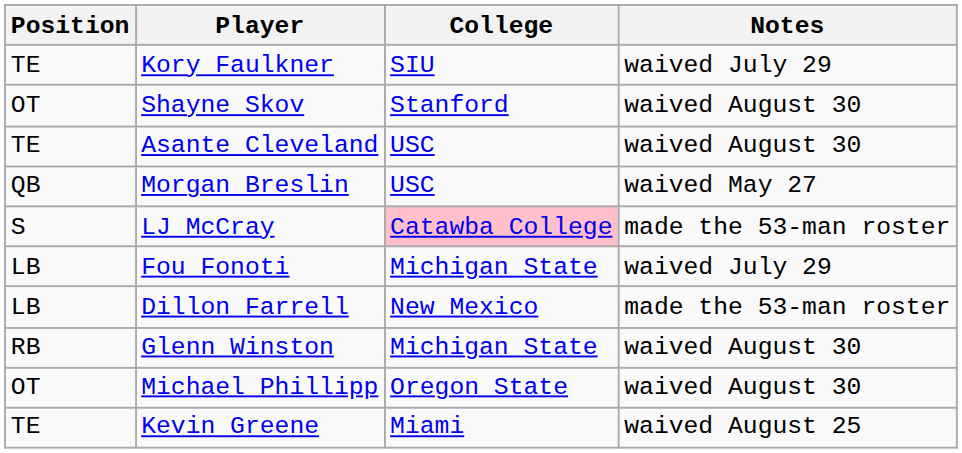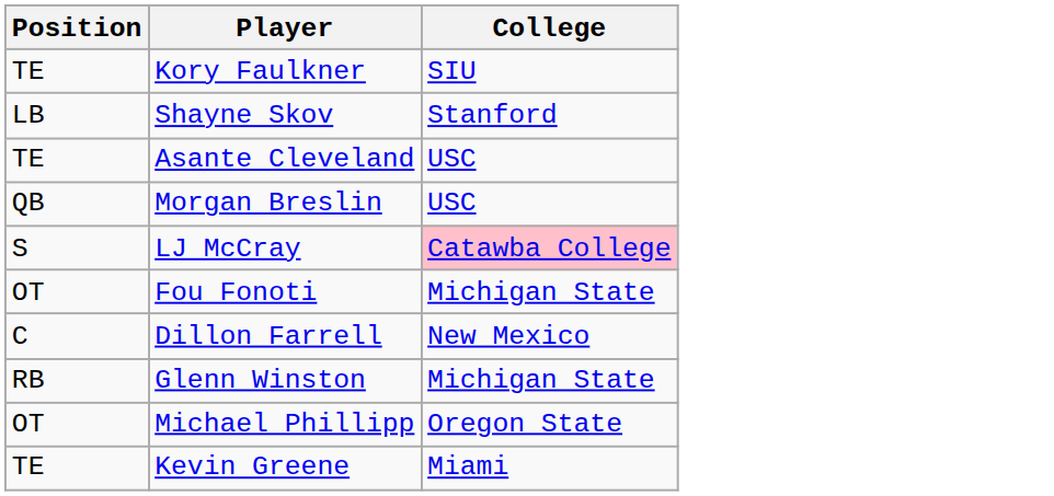- column: Notes | waived July 29 | waived August 30 | waived August 30 | waived May 27 | made the 53-man roster | waived July 29 | made the 53-man roster | waived August 30 | waived August 30 | waived August 25
Shayne Skov | Position: OT -> LB
Fou Fonoti | Position: LB -> OT
Dillon Farrell | Position: LB -> C
